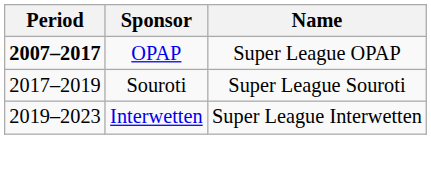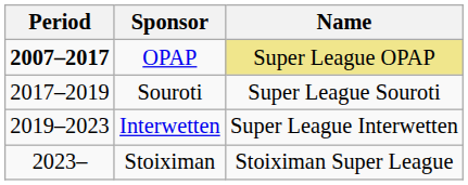OPAP | Name: no background -> khaki background
+ row: 2023– | Stoiximan | Stoiximan Super League
